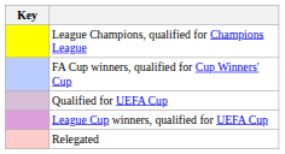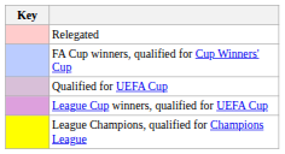rows swapped: League Champions, qualified for Champions League <-> Relegated
